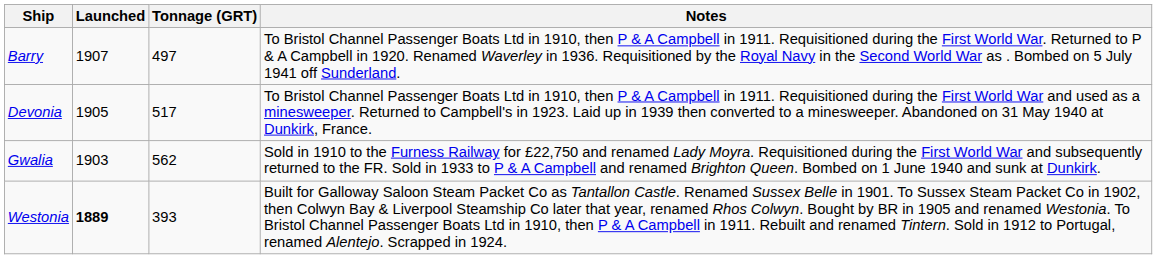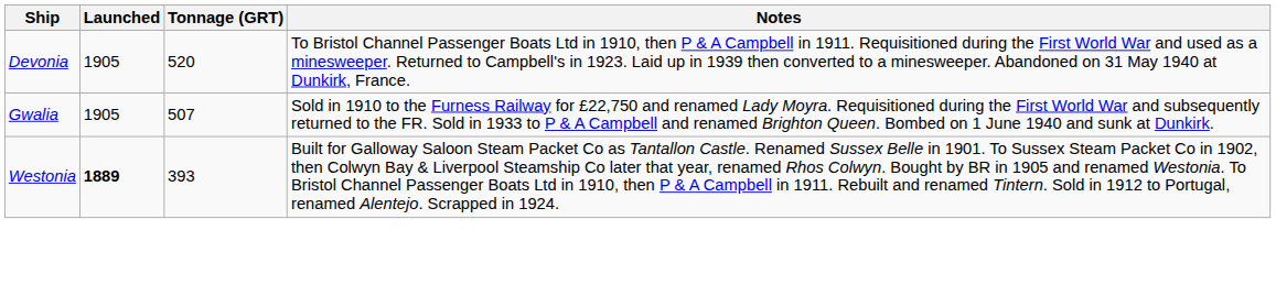- row: Barry | 1907 | 497 | To Bristol Channel Passenger Boats Ltd in 1910, then P & A Campbell in 1911. Requisitioned during the First World War. Returned to P & A Campbell in 1920. Renamed Waverley in 1936. Requisitioned by the Royal Navy in the Second World War as . Bombed on 5 July 1941 off Sunderland.
Devonia | Tonnage (GRT): 517 -> 520
Gwalia | Launched: 1903 -> 1905
Gwalia | Tonnage (GRT): 562 -> 507
